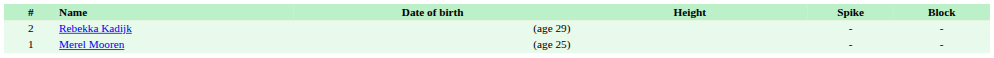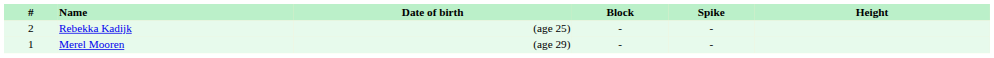columns swapped: Height <-> Block
Rebekka Kadijk | Date of birth: (age 29) -> (age 25)
Merel Mooren | Date of birth: (age 25) -> (age 29)
